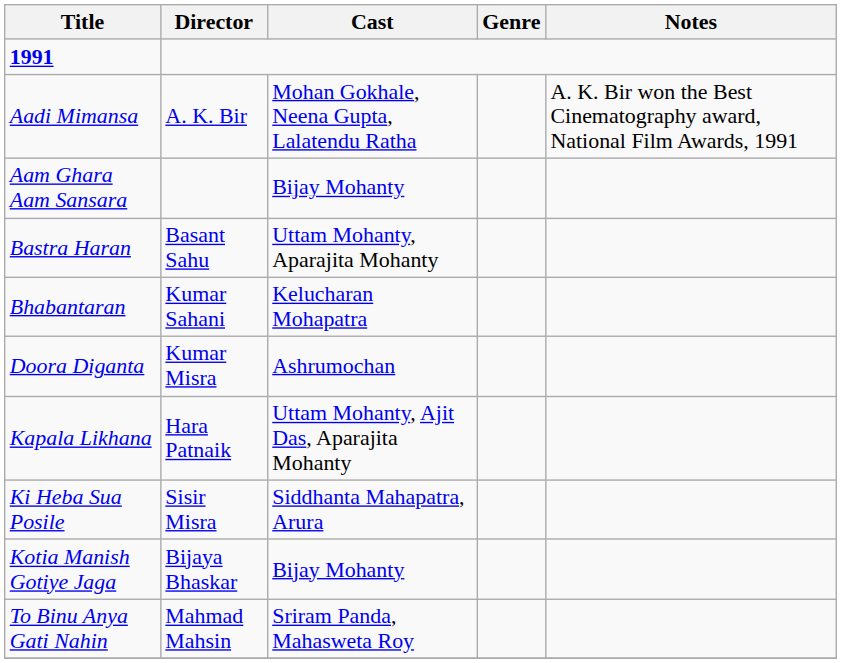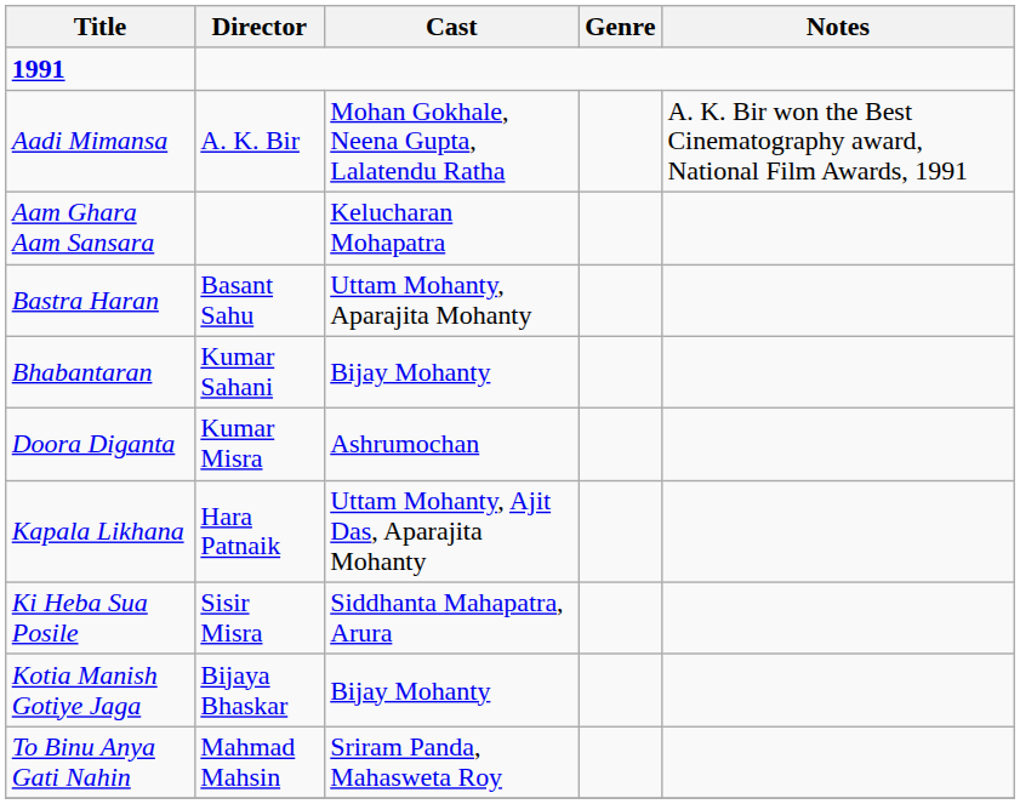Aam Ghara Aam Sansara | Cast: Bijay Mohanty -> Kelucharan Mohapatra
Bhabantaran | Cast: Kelucharan Mohapatra -> Bijay Mohanty
